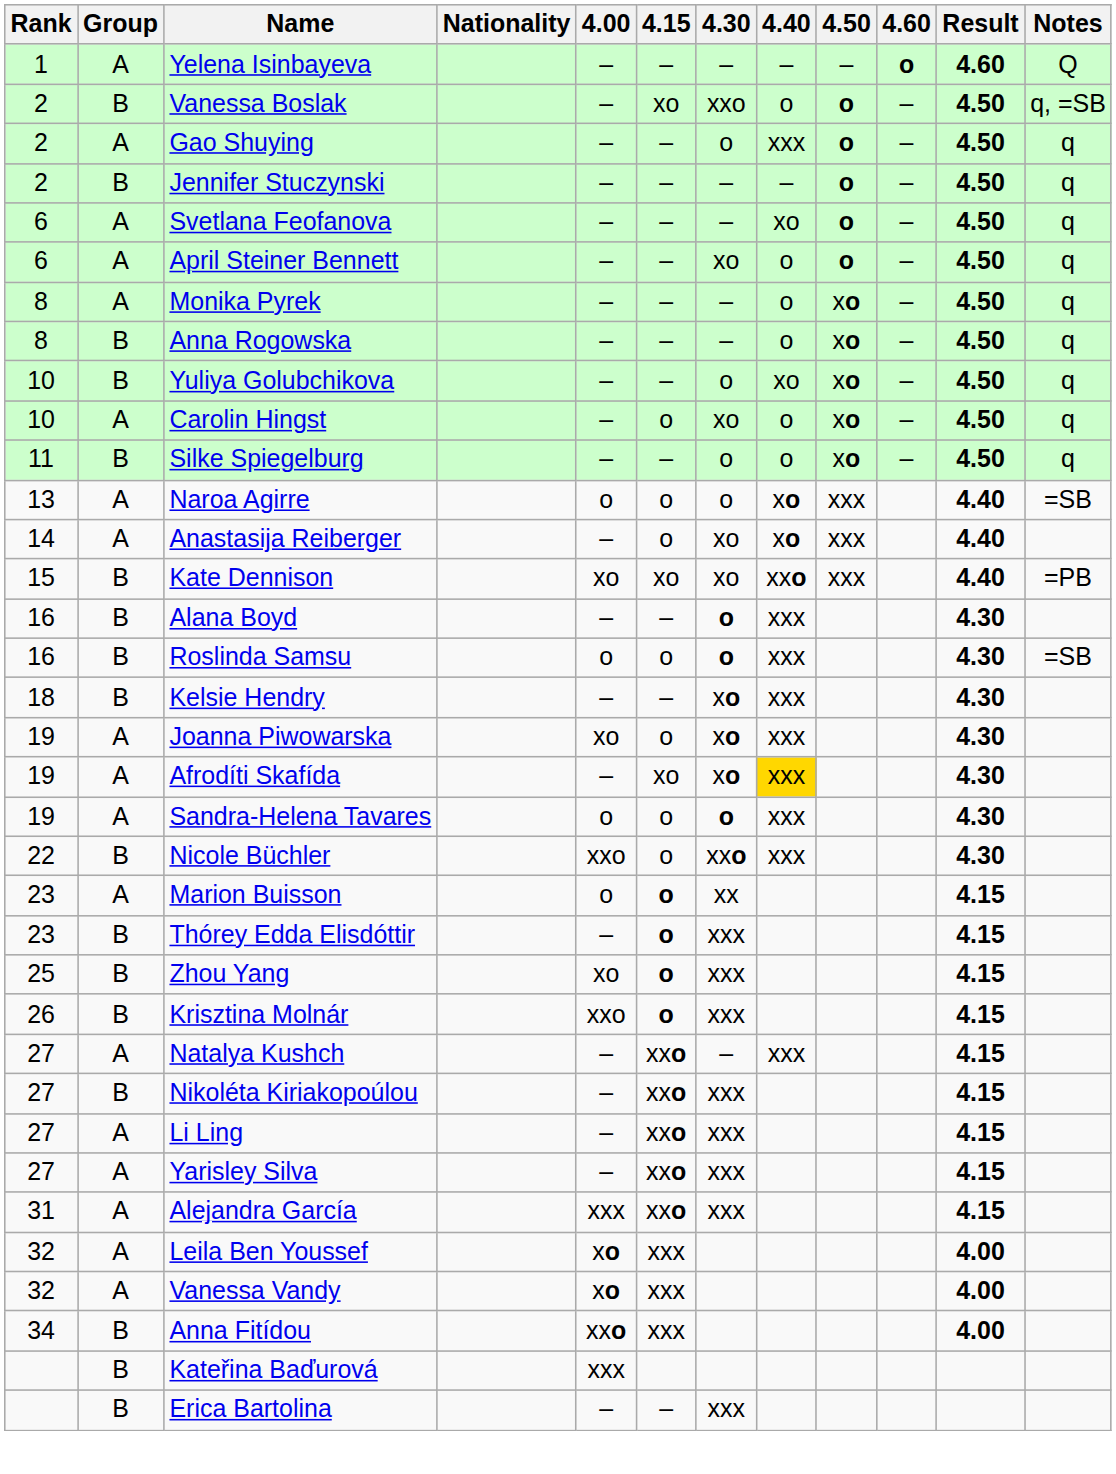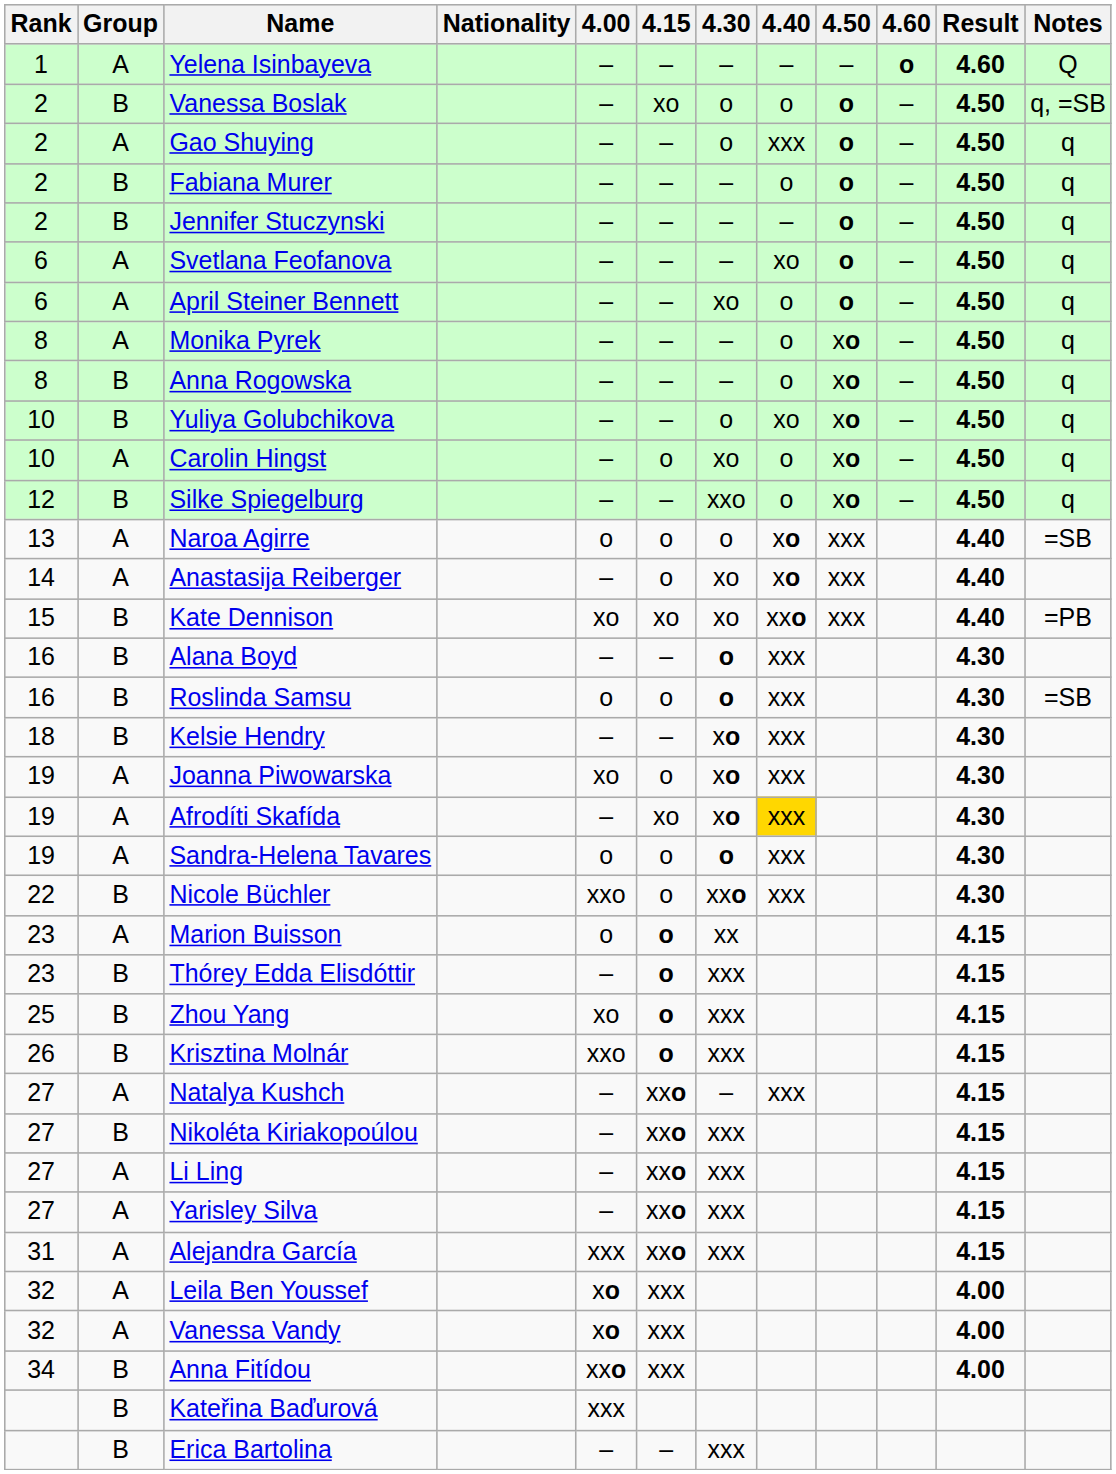Vanessa Boslak | 4.30: xxo -> o
+ row: 2 | B | Fabiana Murer | – | – | – | o | o | – | 4.50 | q
Silke Spiegelburg | Rank: 11 -> 12
Silke Spiegelburg | 4.30: o -> xxo
